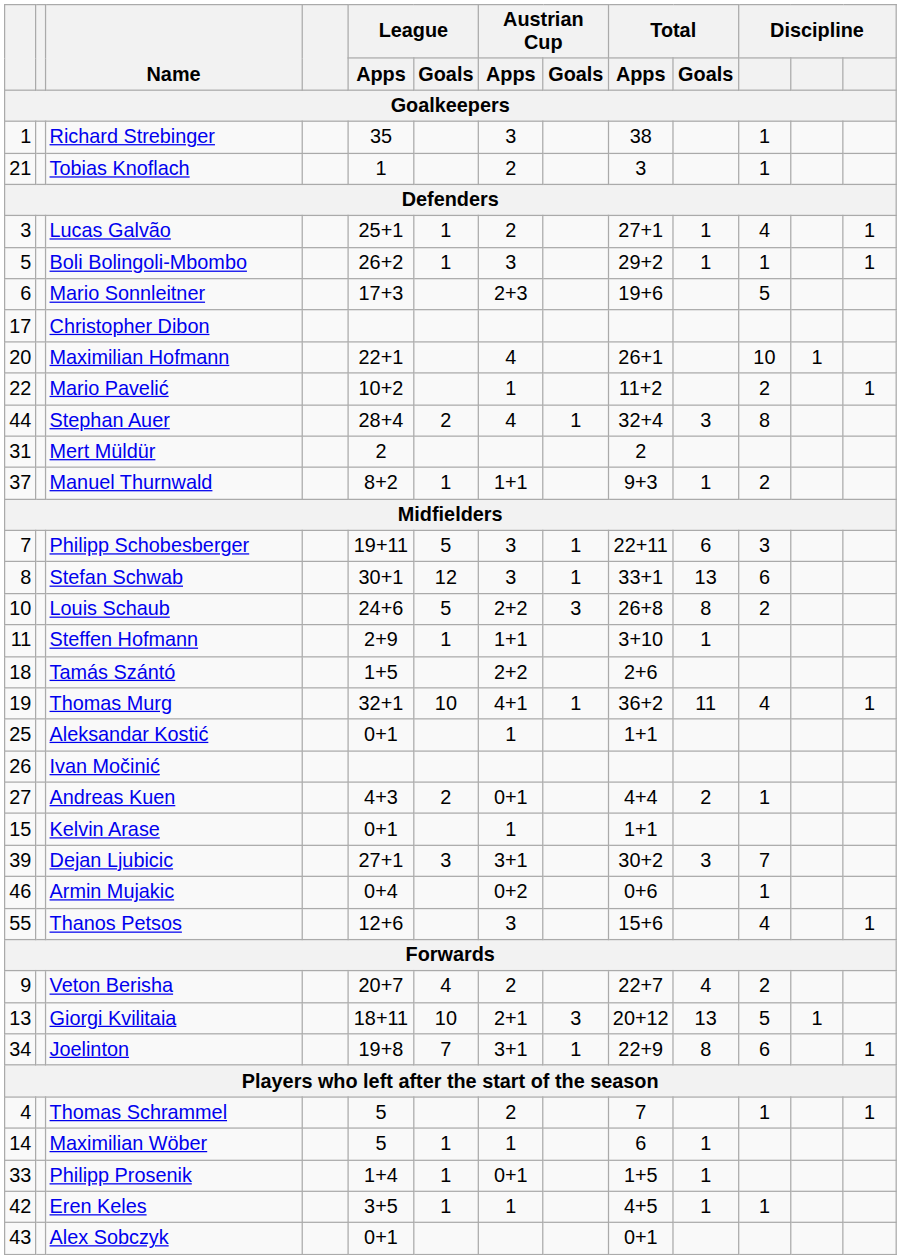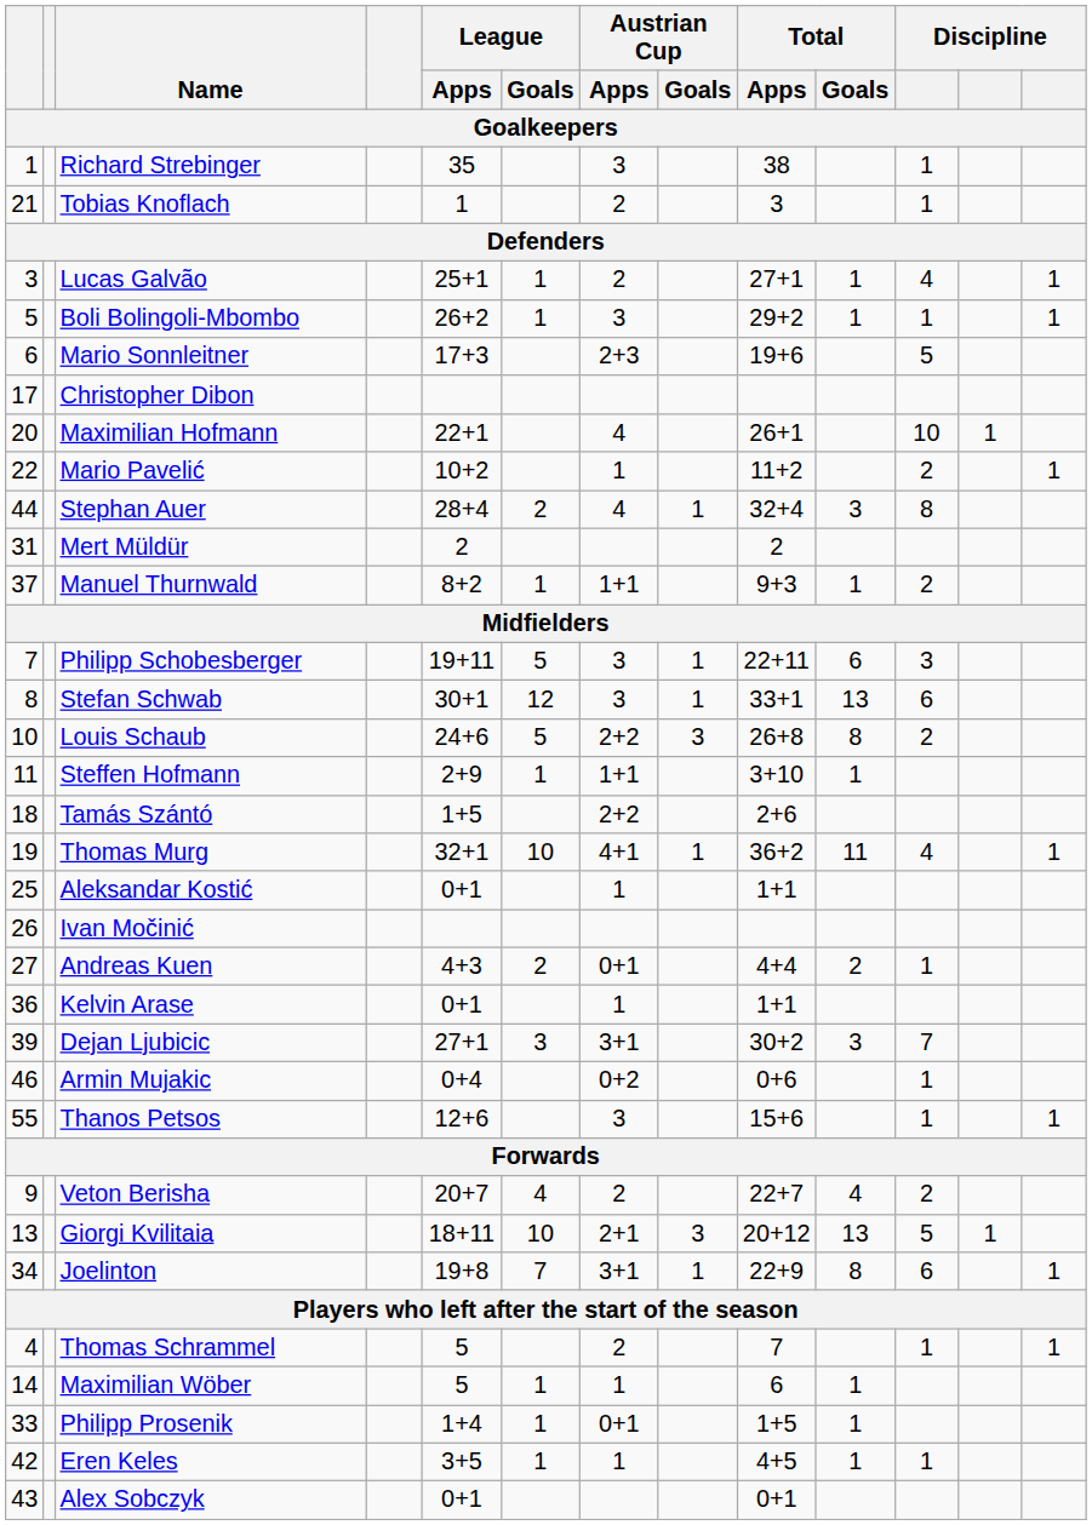Kelvin Arase | column 1: 15 -> 36
Thanos Petsos | column 11: 4 -> 1
